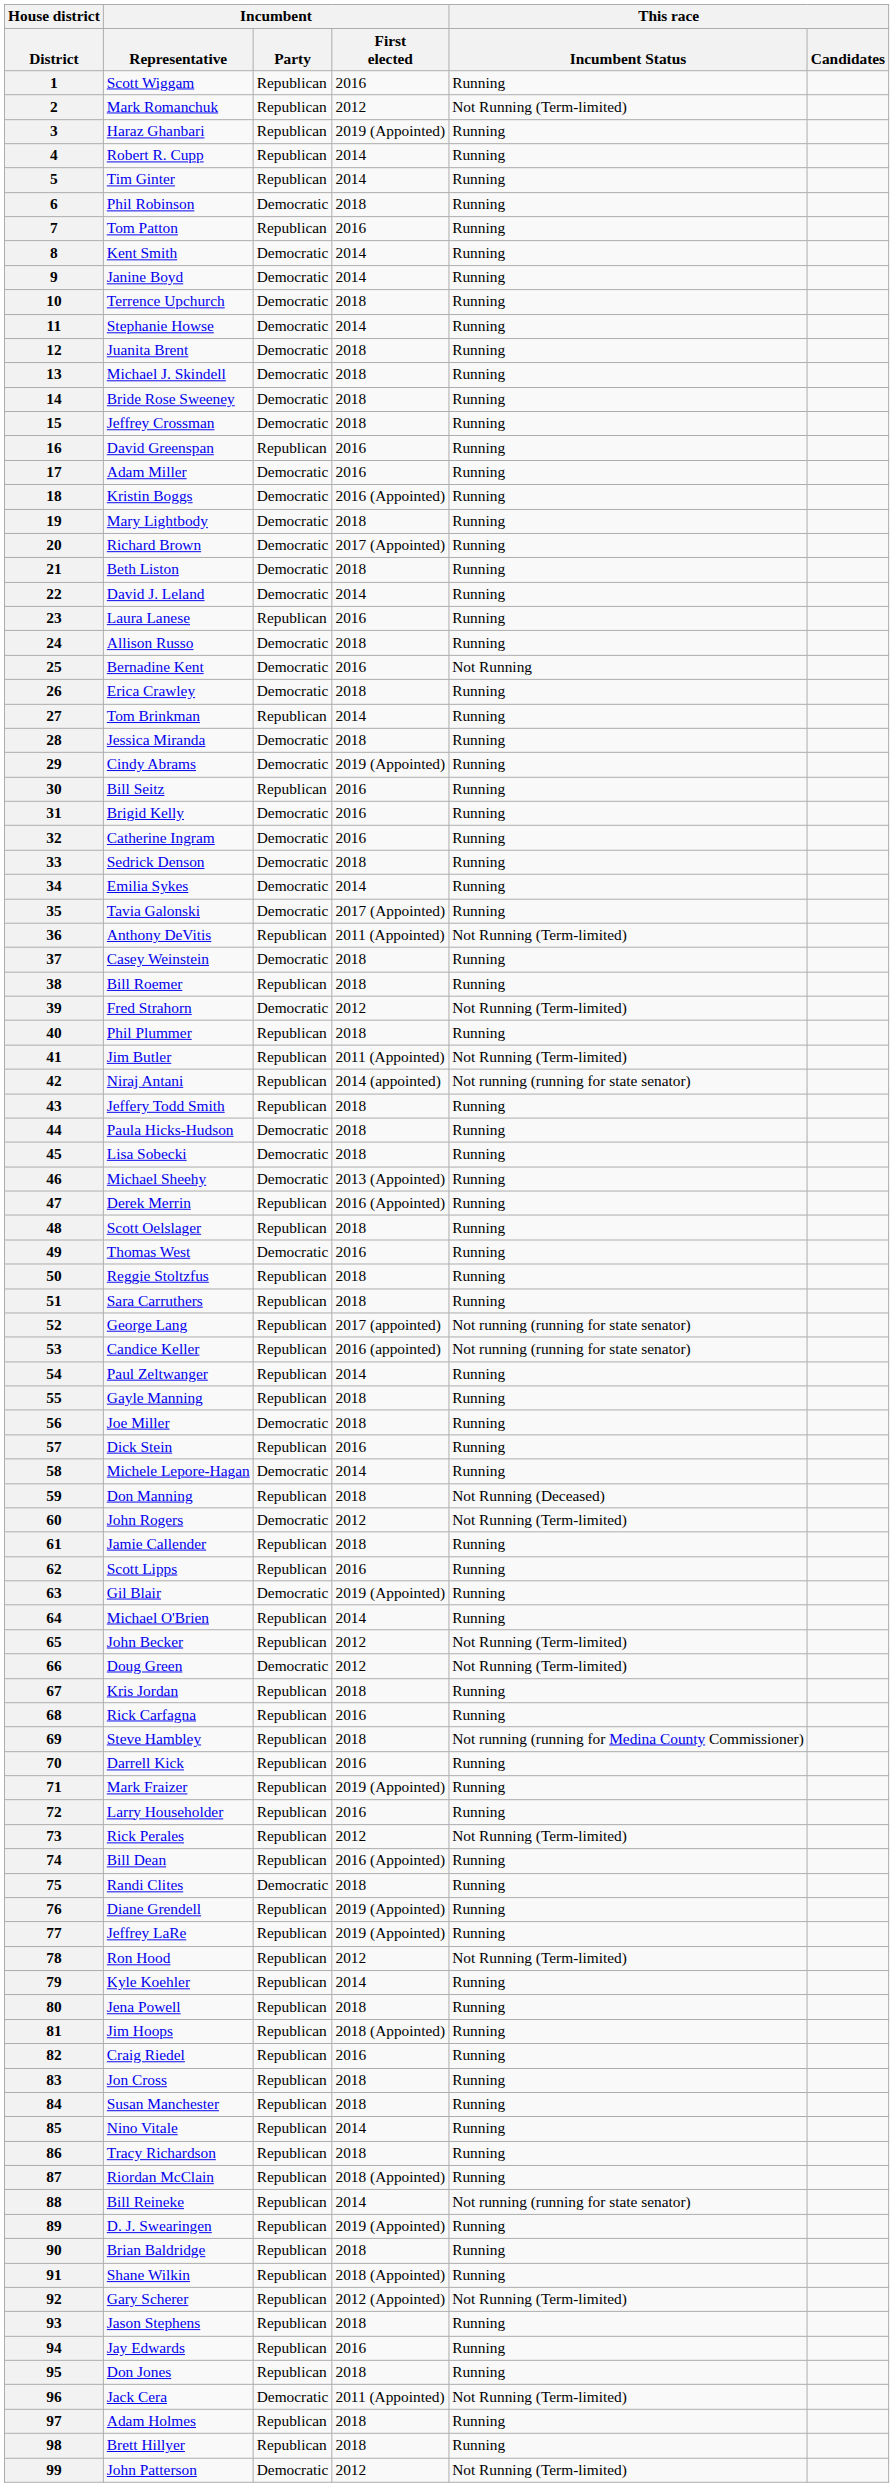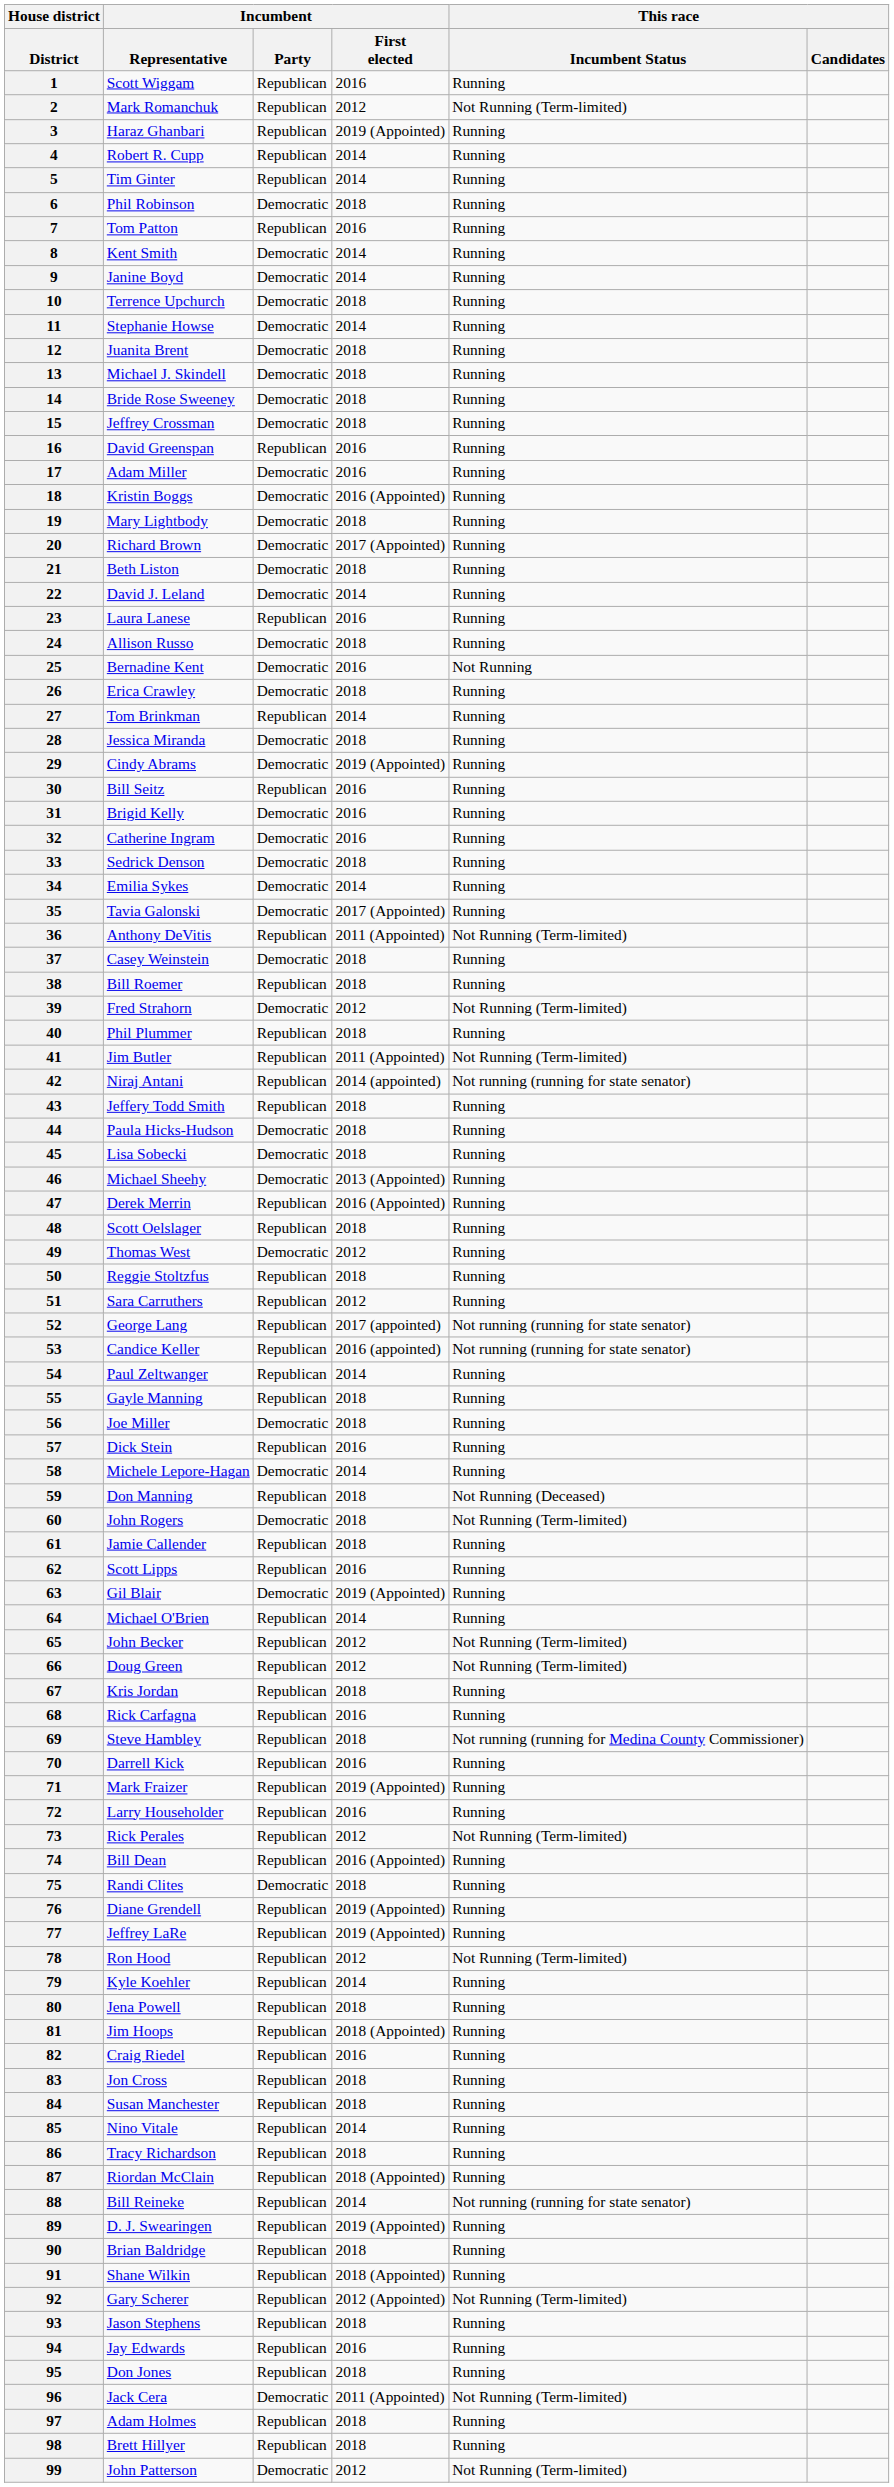49 | Incumbent / First elected: 2016 -> 2012
51 | Incumbent / First elected: 2018 -> 2012
60 | Incumbent / First elected: 2012 -> 2018
66 | Incumbent / Party: Democratic -> Republican
